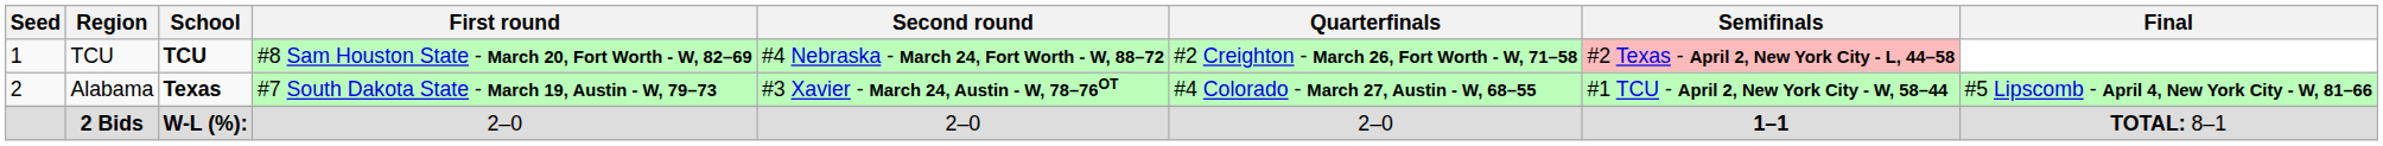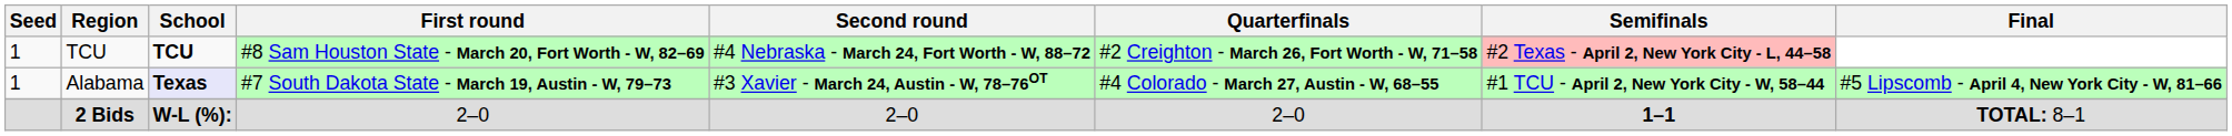Alabama | Seed: 2 -> 1
Alabama | School: no background -> lavender background
